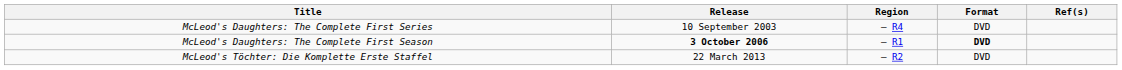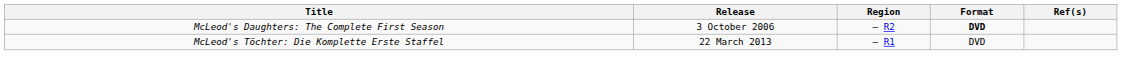- row: McLeod's Daughters: The Complete First Series | 10 September 2003 | – R4 | DVD
McLeod's Daughters: The Complete First Season | Release: bold -> normal
McLeod's Daughters: The Complete First Season | Region: – R1 -> – R2
McLeod's Töchter: Die Komplette Erste Staffel | Region: – R2 -> – R1
